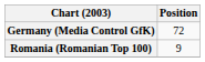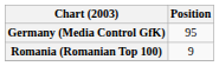Germany (Media Control GfK) | Position: 72 -> 95
